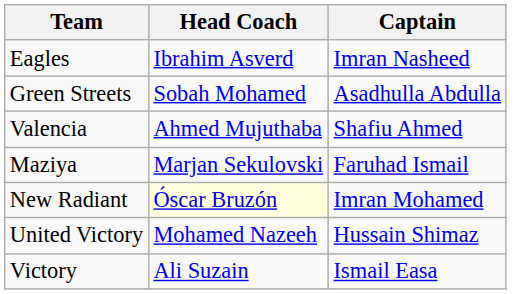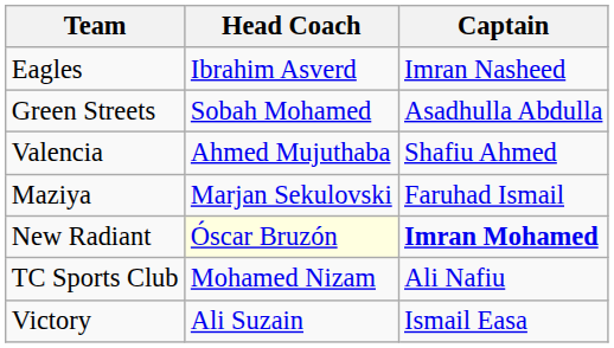New Radiant | Captain: normal -> bold
+ row: TC Sports Club | Mohamed Nizam | Ali Nafiu
- row: United Victory | Mohamed Nazeeh | Hussain Shimaz
